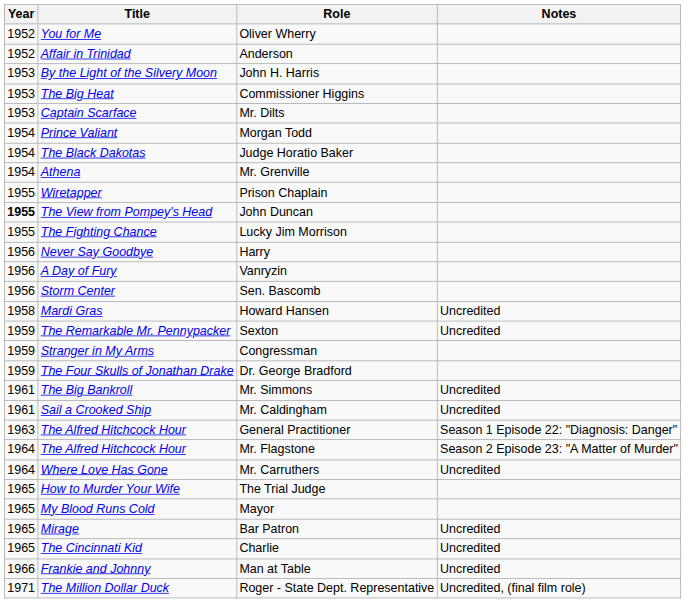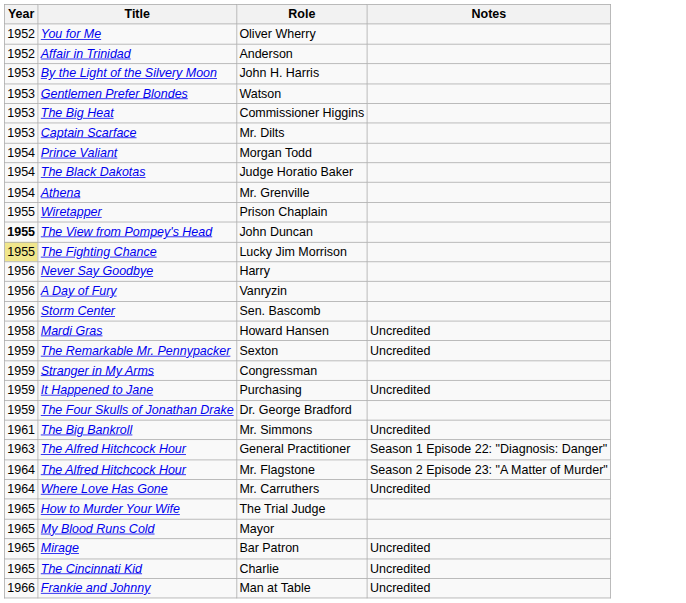+ row: 1953 | Gentlemen Prefer Blondes | Watson
Lucky Jim Morrison | Year: no background -> khaki background
+ row: 1959 | It Happened to Jane | Purchasing | Uncredited
- row: 1961 | Sail a Crooked Ship | Mr. Caldingham | Uncredited
- row: 1971 | The Million Dollar Duck | Roger - State Dept. Representative | Uncredited, (final film role)
